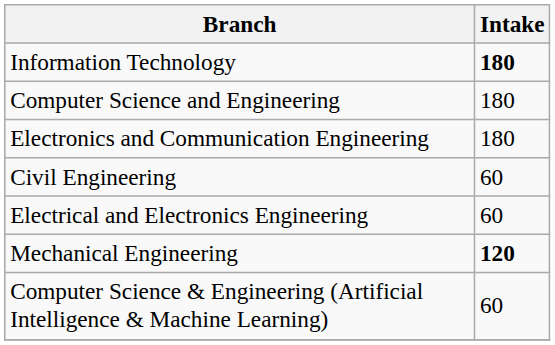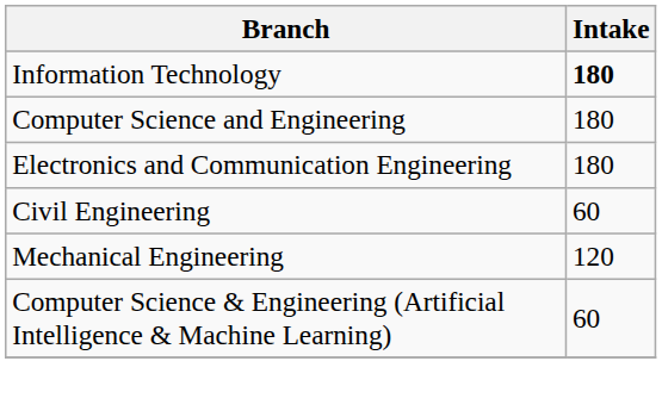- row: Electrical and Electronics Engineering | 60
Mechanical Engineering | Intake: bold -> normal
